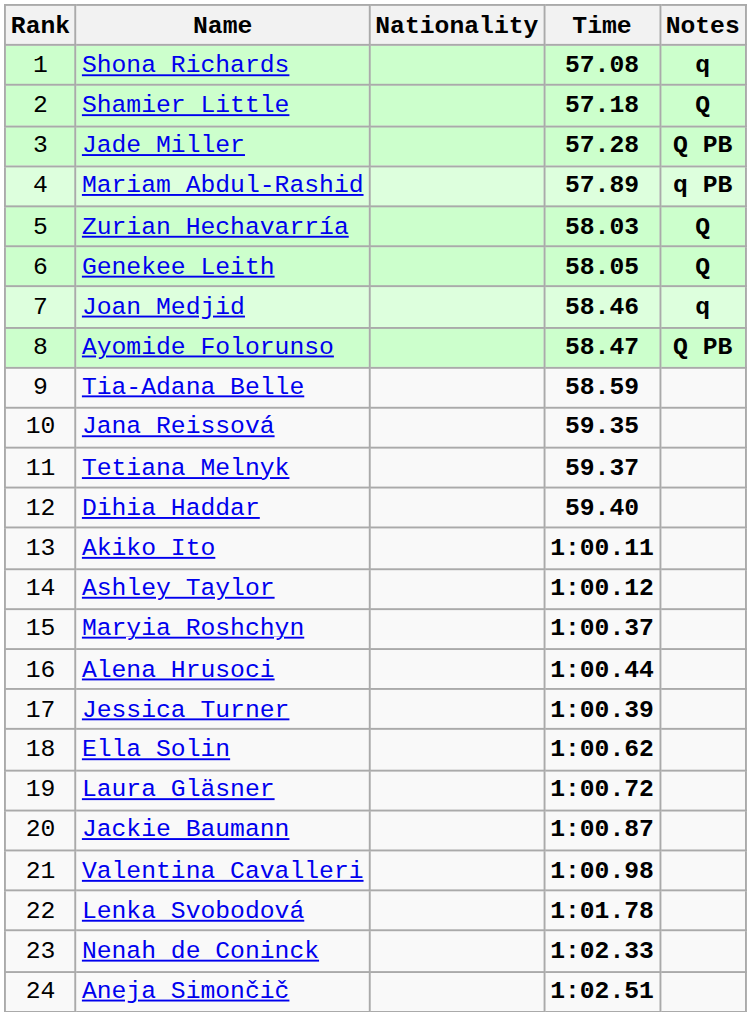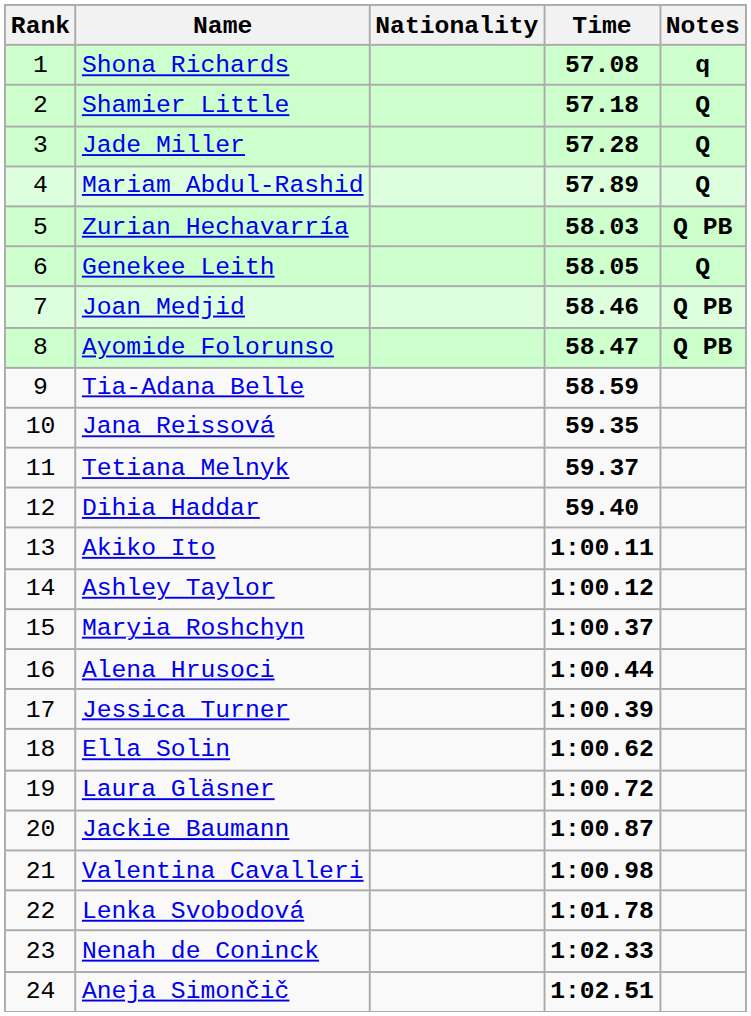Jade Miller | Notes: Q PB -> Q
Mariam Abdul-Rashid | Notes: q PB -> Q
Zurian Hechavarría | Notes: Q -> Q PB
Joan Medjid | Notes: q -> Q PB
